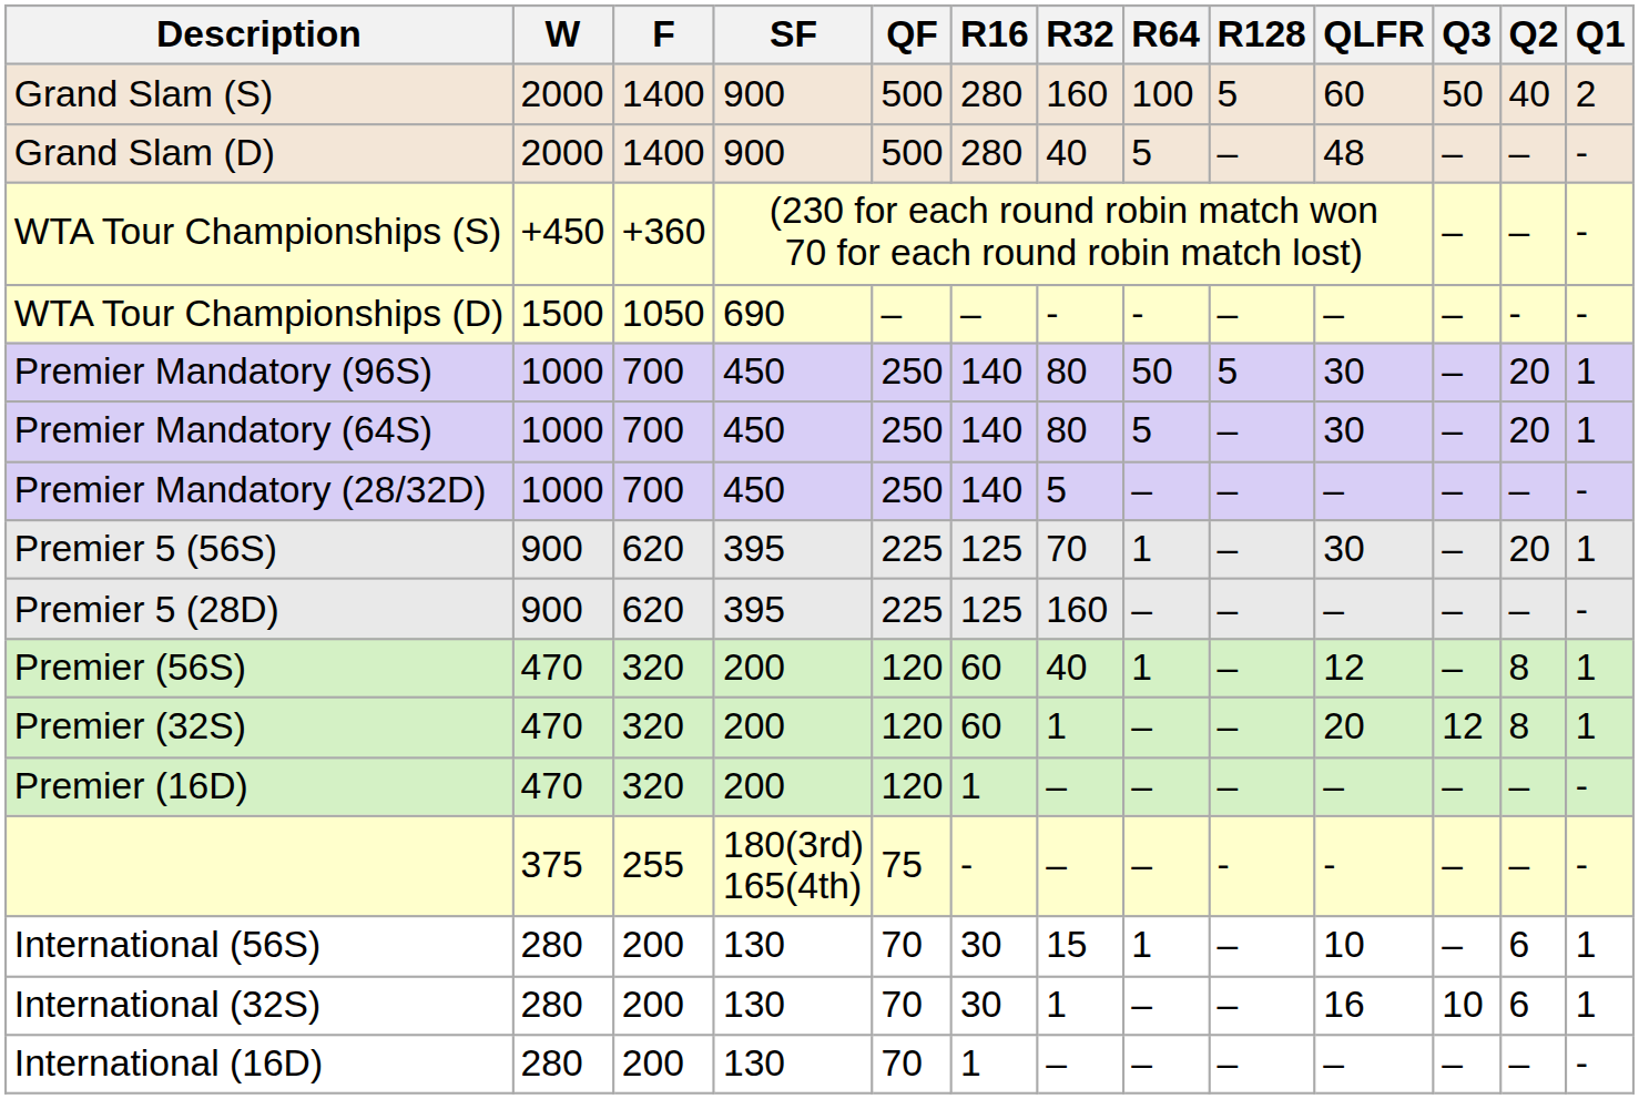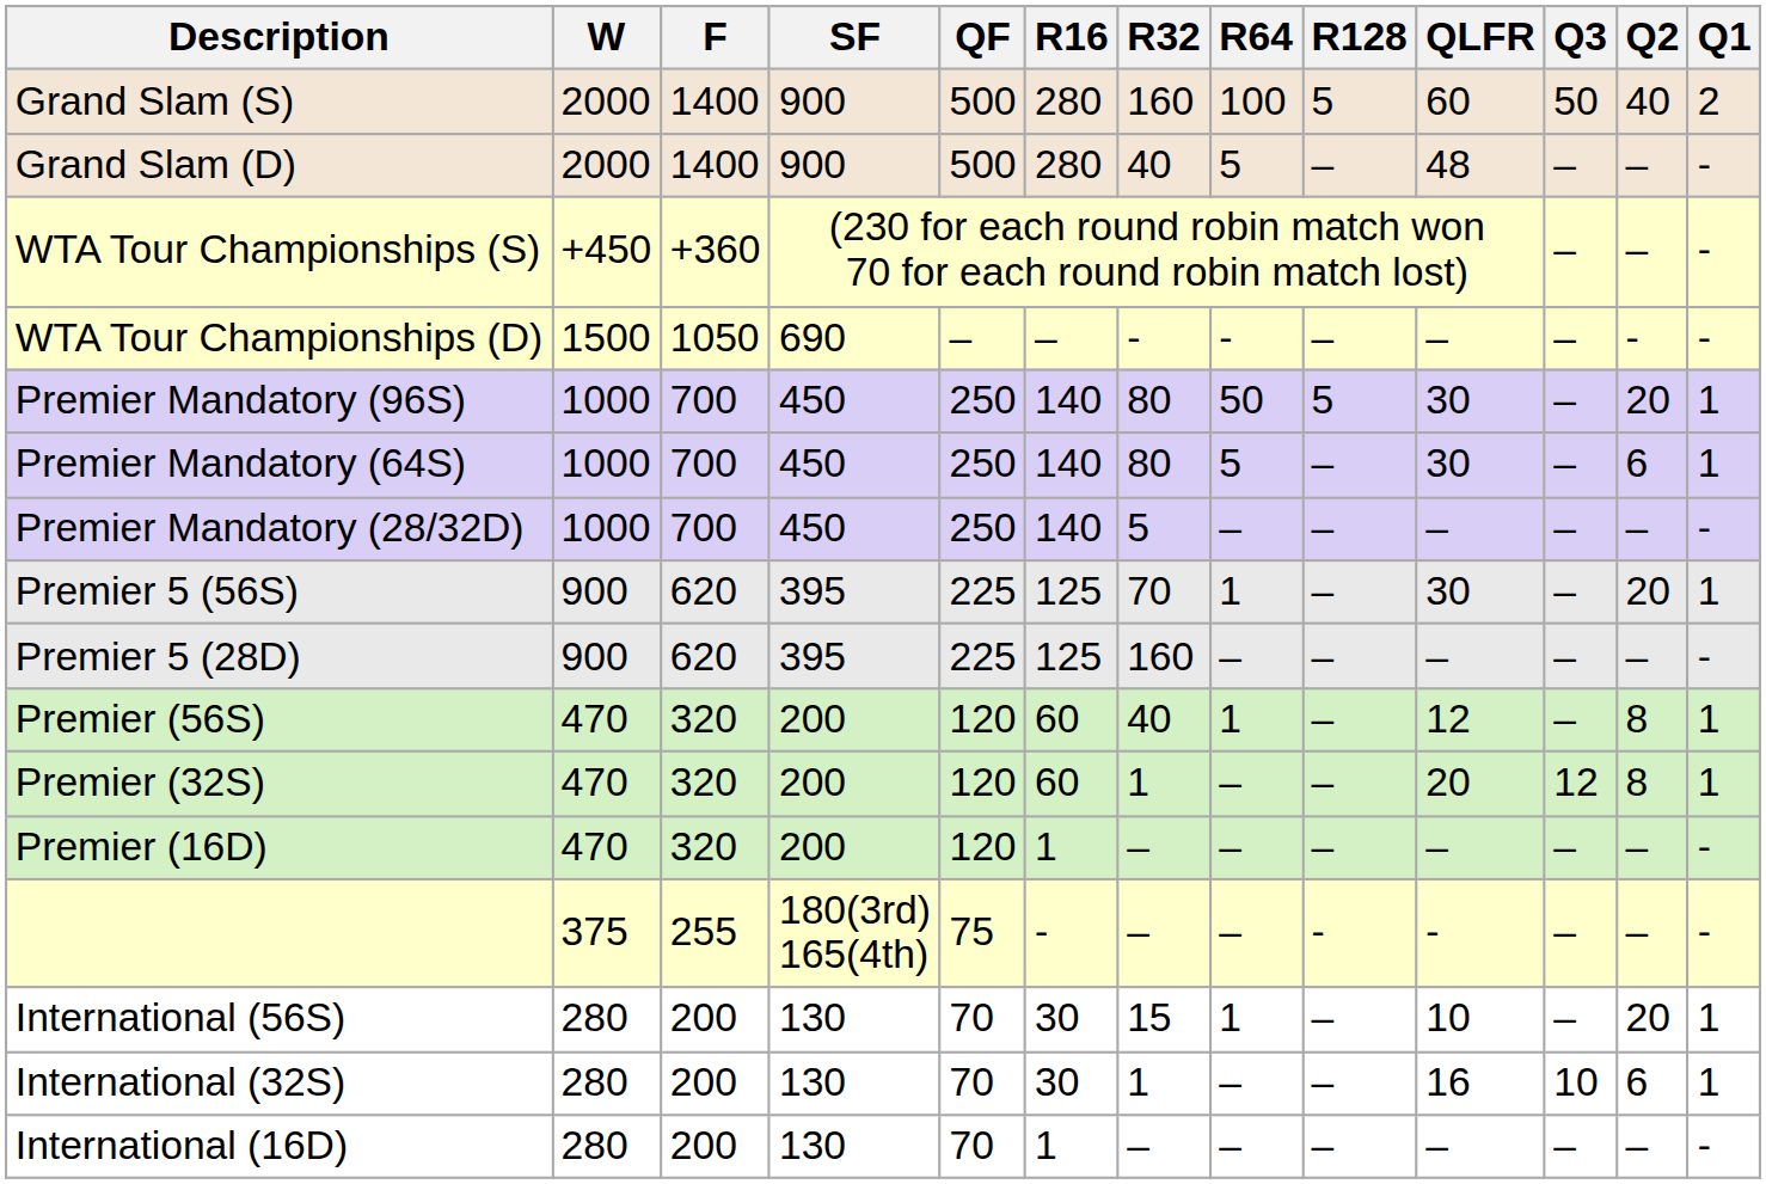Premier Mandatory (64S) | Q2: 20 -> 6
International (56S) | Q2: 6 -> 20
